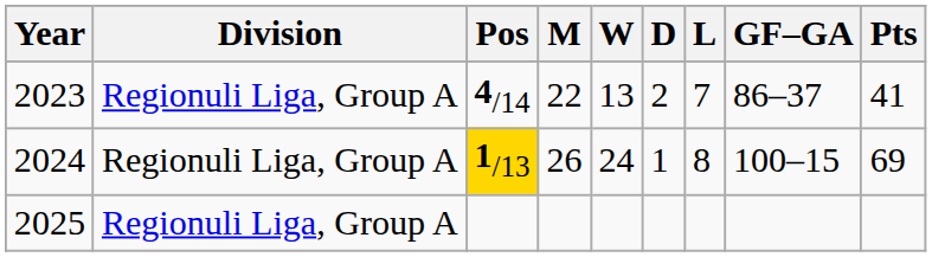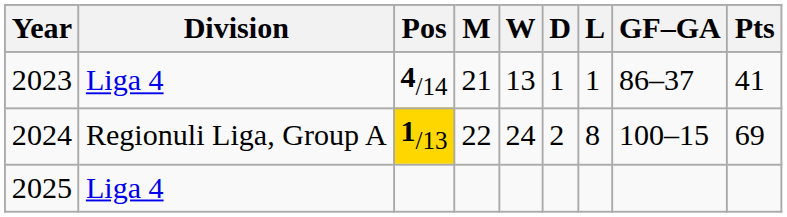2023 | Division: Regionuli Liga, Group A -> Liga 4
2023 | M: 22 -> 21
2023 | D: 2 -> 1
2023 | L: 7 -> 1
2024 | M: 26 -> 22
2024 | D: 1 -> 2
2025 | Division: Regionuli Liga, Group A -> Liga 4
